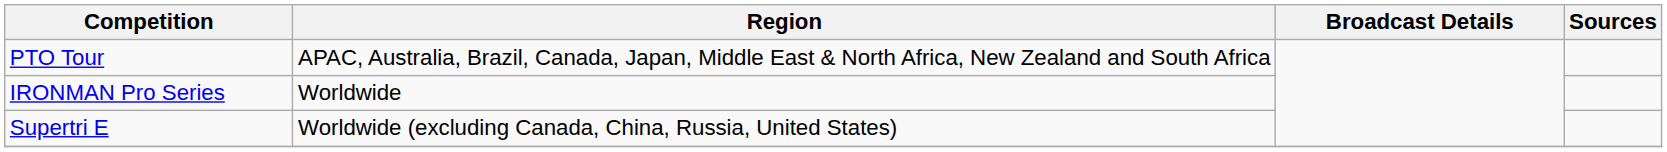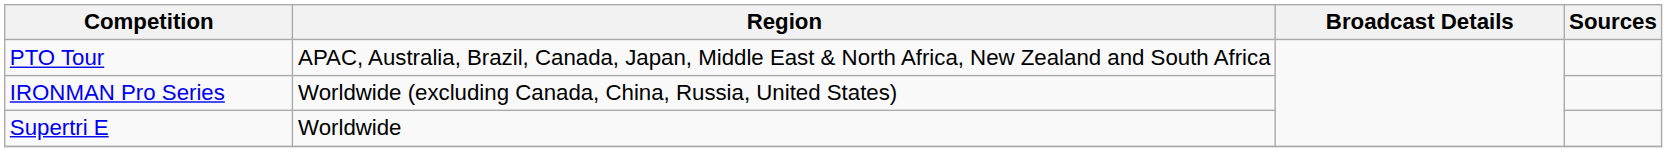IRONMAN Pro Series | Region: Worldwide -> Worldwide (excluding Canada, China, Russia, United States)
Supertri E | Region: Worldwide (excluding Canada, China, Russia, United States) -> Worldwide
